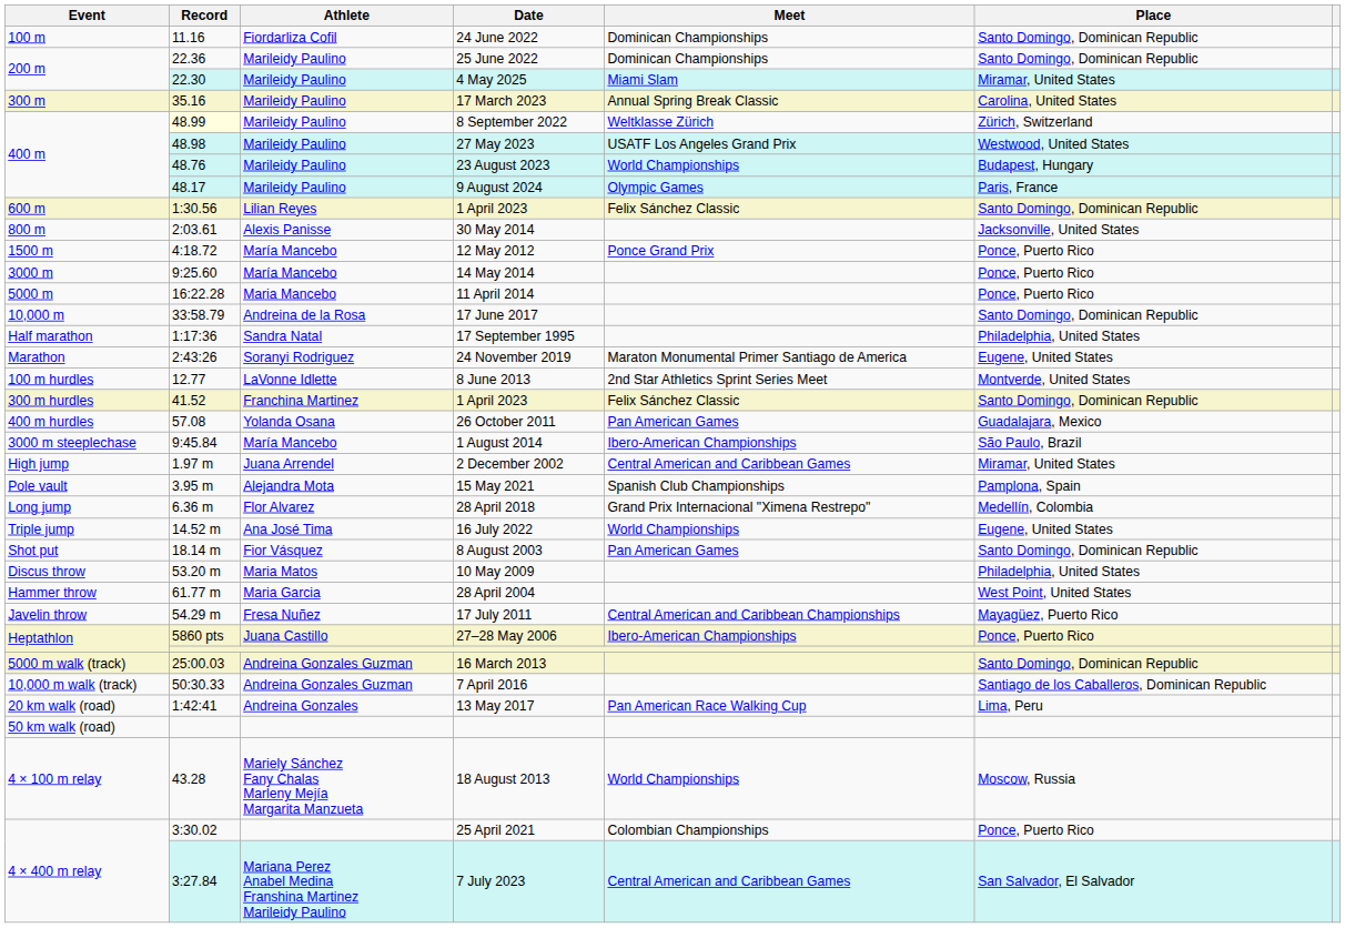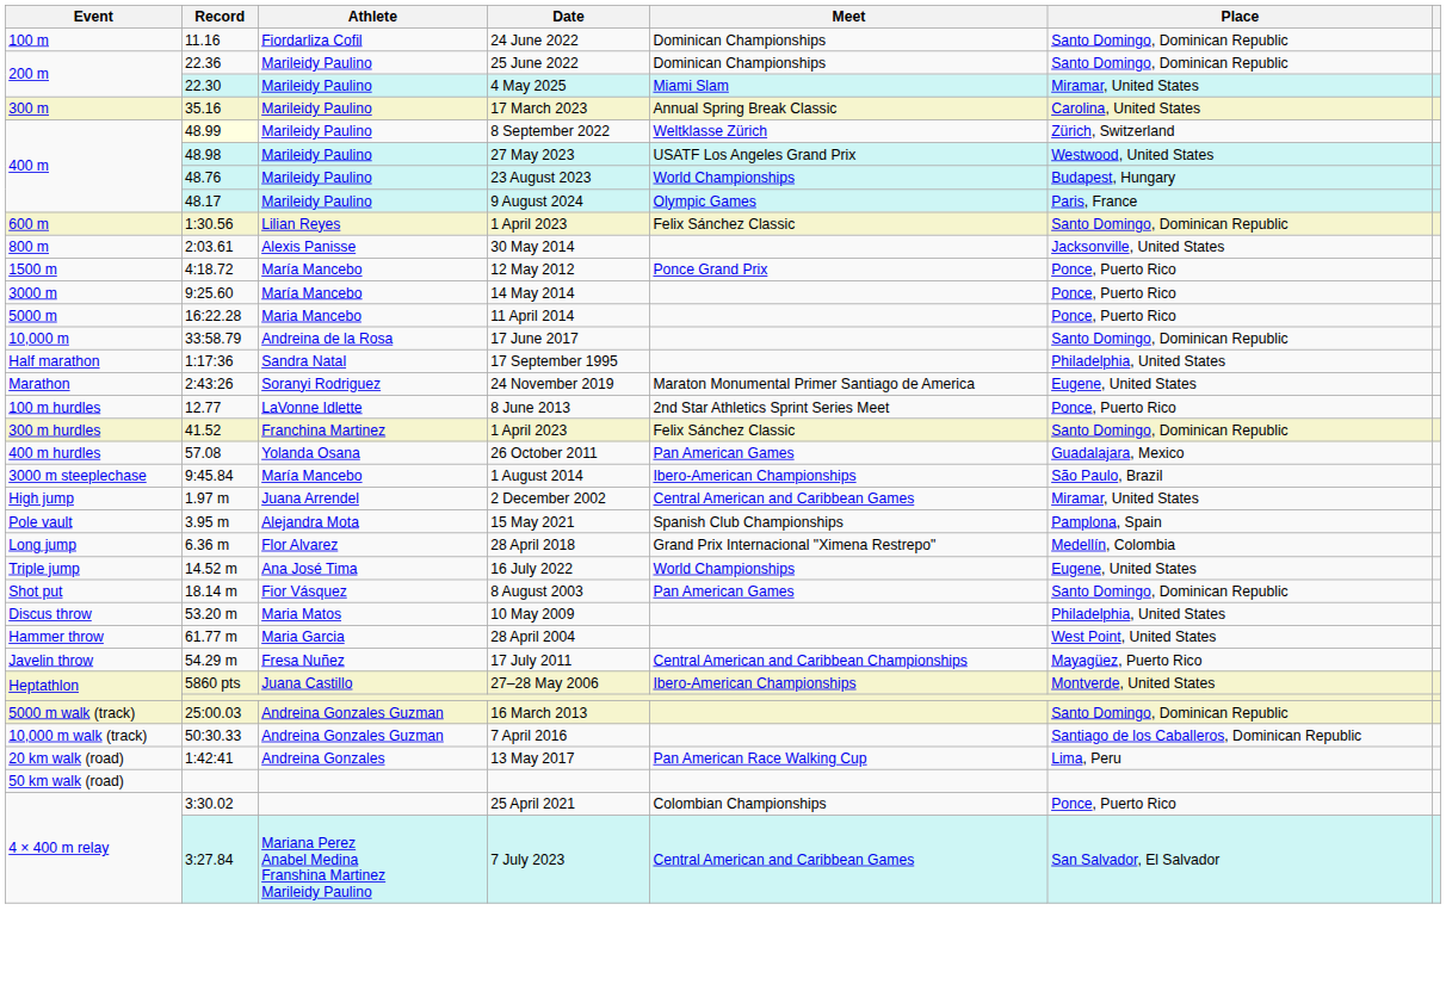8 June 2013 | Place: Montverde, United States -> Ponce, Puerto Rico
27–28 May 2006 | Place: Ponce, Puerto Rico -> Montverde, United States
- row: 4 × 100 m relay | 43.28 | Mariely Sánchez Fany Chalas Marleny Mejía Margarita Manzueta | 18 August 2013 | World Championships | Moscow, Russia
